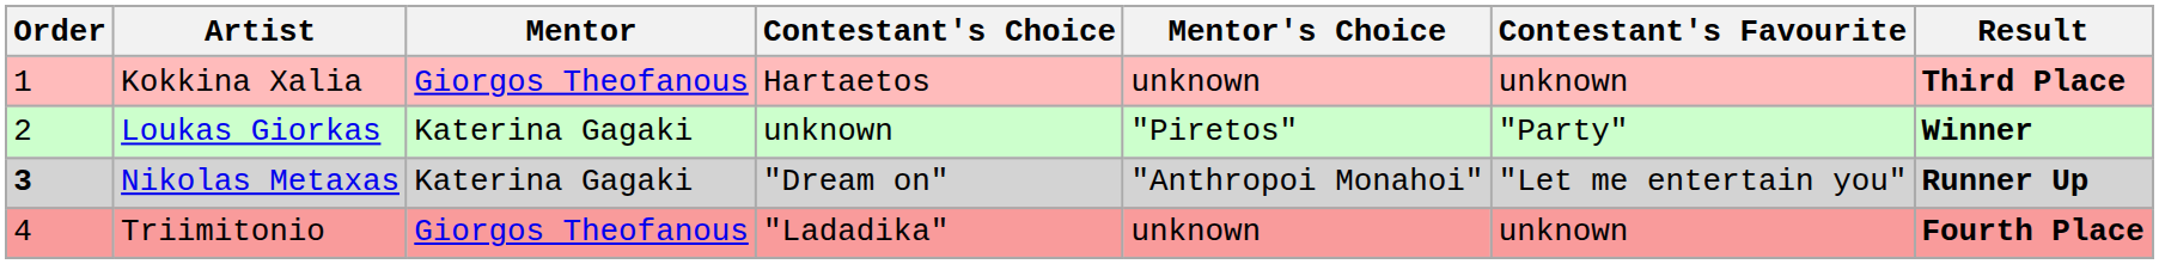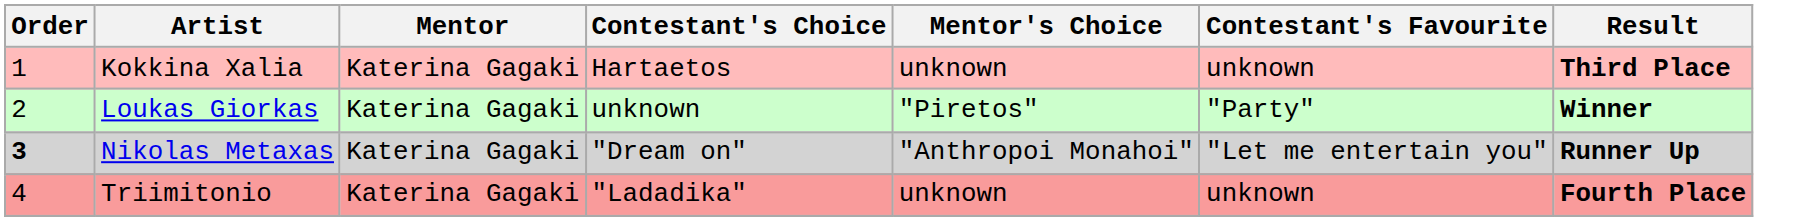Kokkina Xalia | Mentor: Giorgos Theofanous -> Katerina Gagaki
Triimitonio | Mentor: Giorgos Theofanous -> Katerina Gagaki
